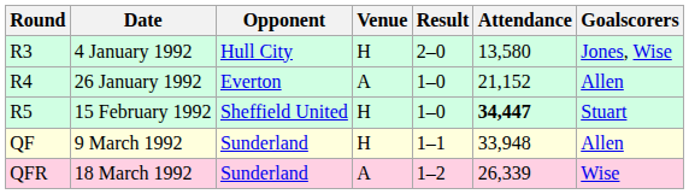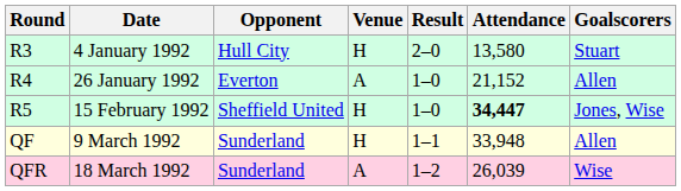4 January 1992 | Goalscorers: Jones, Wise -> Stuart
15 February 1992 | Goalscorers: Stuart -> Jones, Wise
18 March 1992 | Attendance: 26,339 -> 26,039
